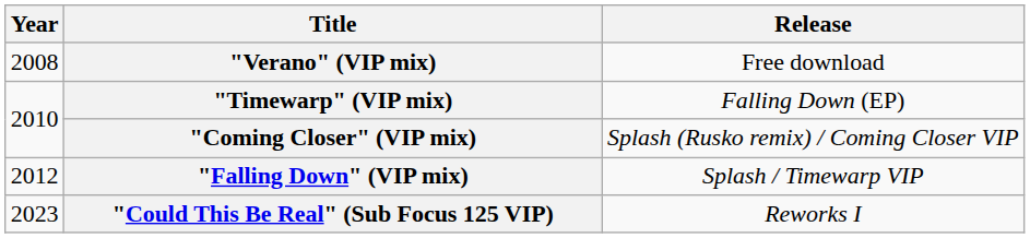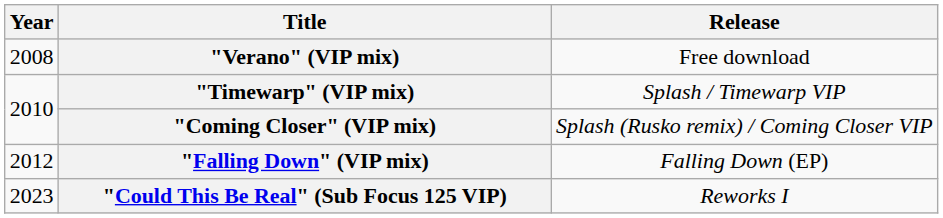"Timewarp" (VIP mix) | Release: Falling Down (EP) -> Splash / Timewarp VIP
"Falling Down" (VIP mix) | Release: Splash / Timewarp VIP -> Falling Down (EP)
